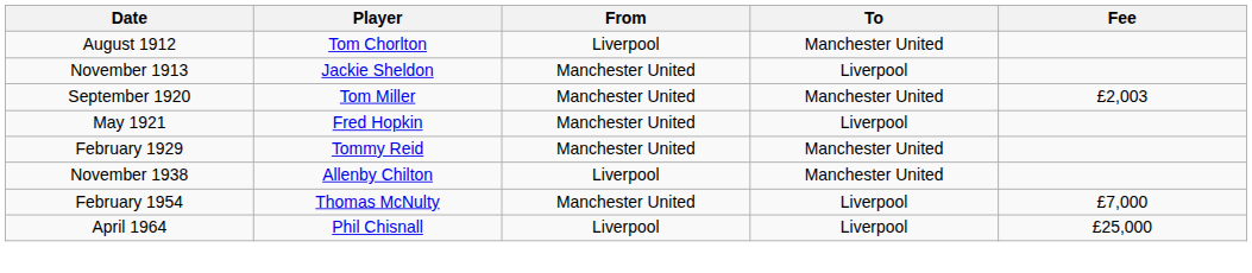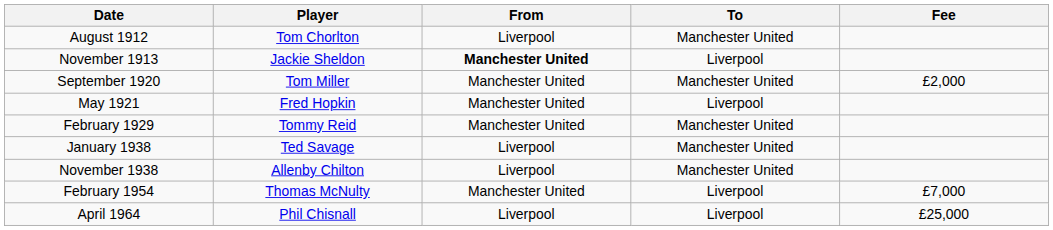November 1913 | From: normal -> bold
September 1920 | Fee: £2,003 -> £2,000
+ row: January 1938 | Ted Savage | Liverpool | Manchester United
